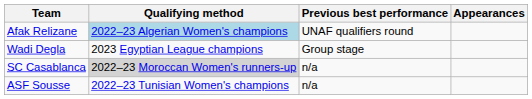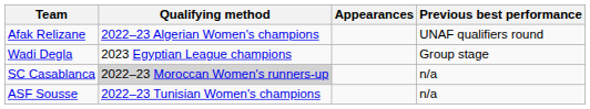columns swapped: Appearances <-> Previous best performance
Afak Relizane | Qualifying method: lightblue background -> no background
